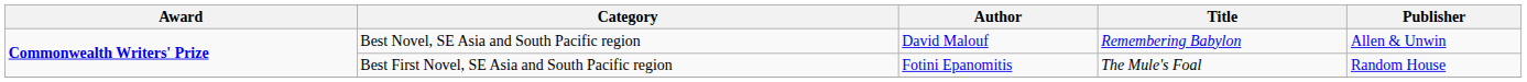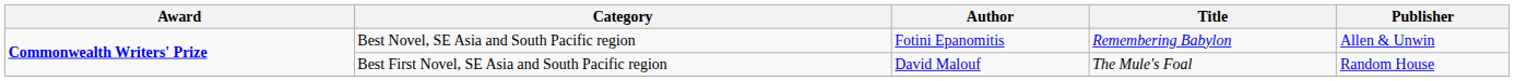Best Novel, SE Asia and South Pacific region | Author: David Malouf -> Fotini Epanomitis
Best First Novel, SE Asia and South Pacific region | Author: Fotini Epanomitis -> David Malouf
